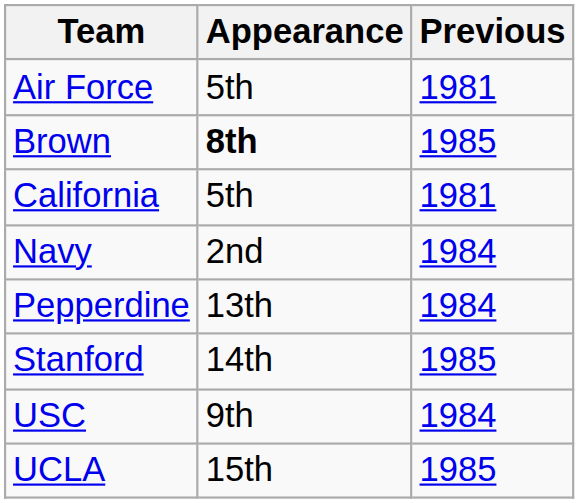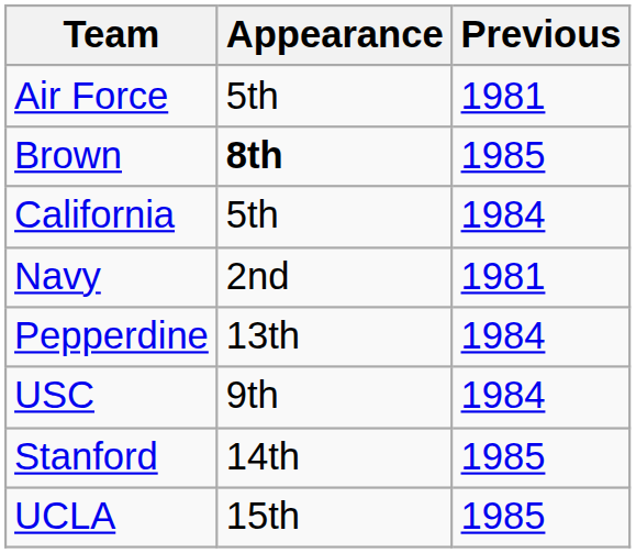California | Previous: 1981 -> 1984
Navy | Previous: 1984 -> 1981
rows swapped: USC <-> Stanford
